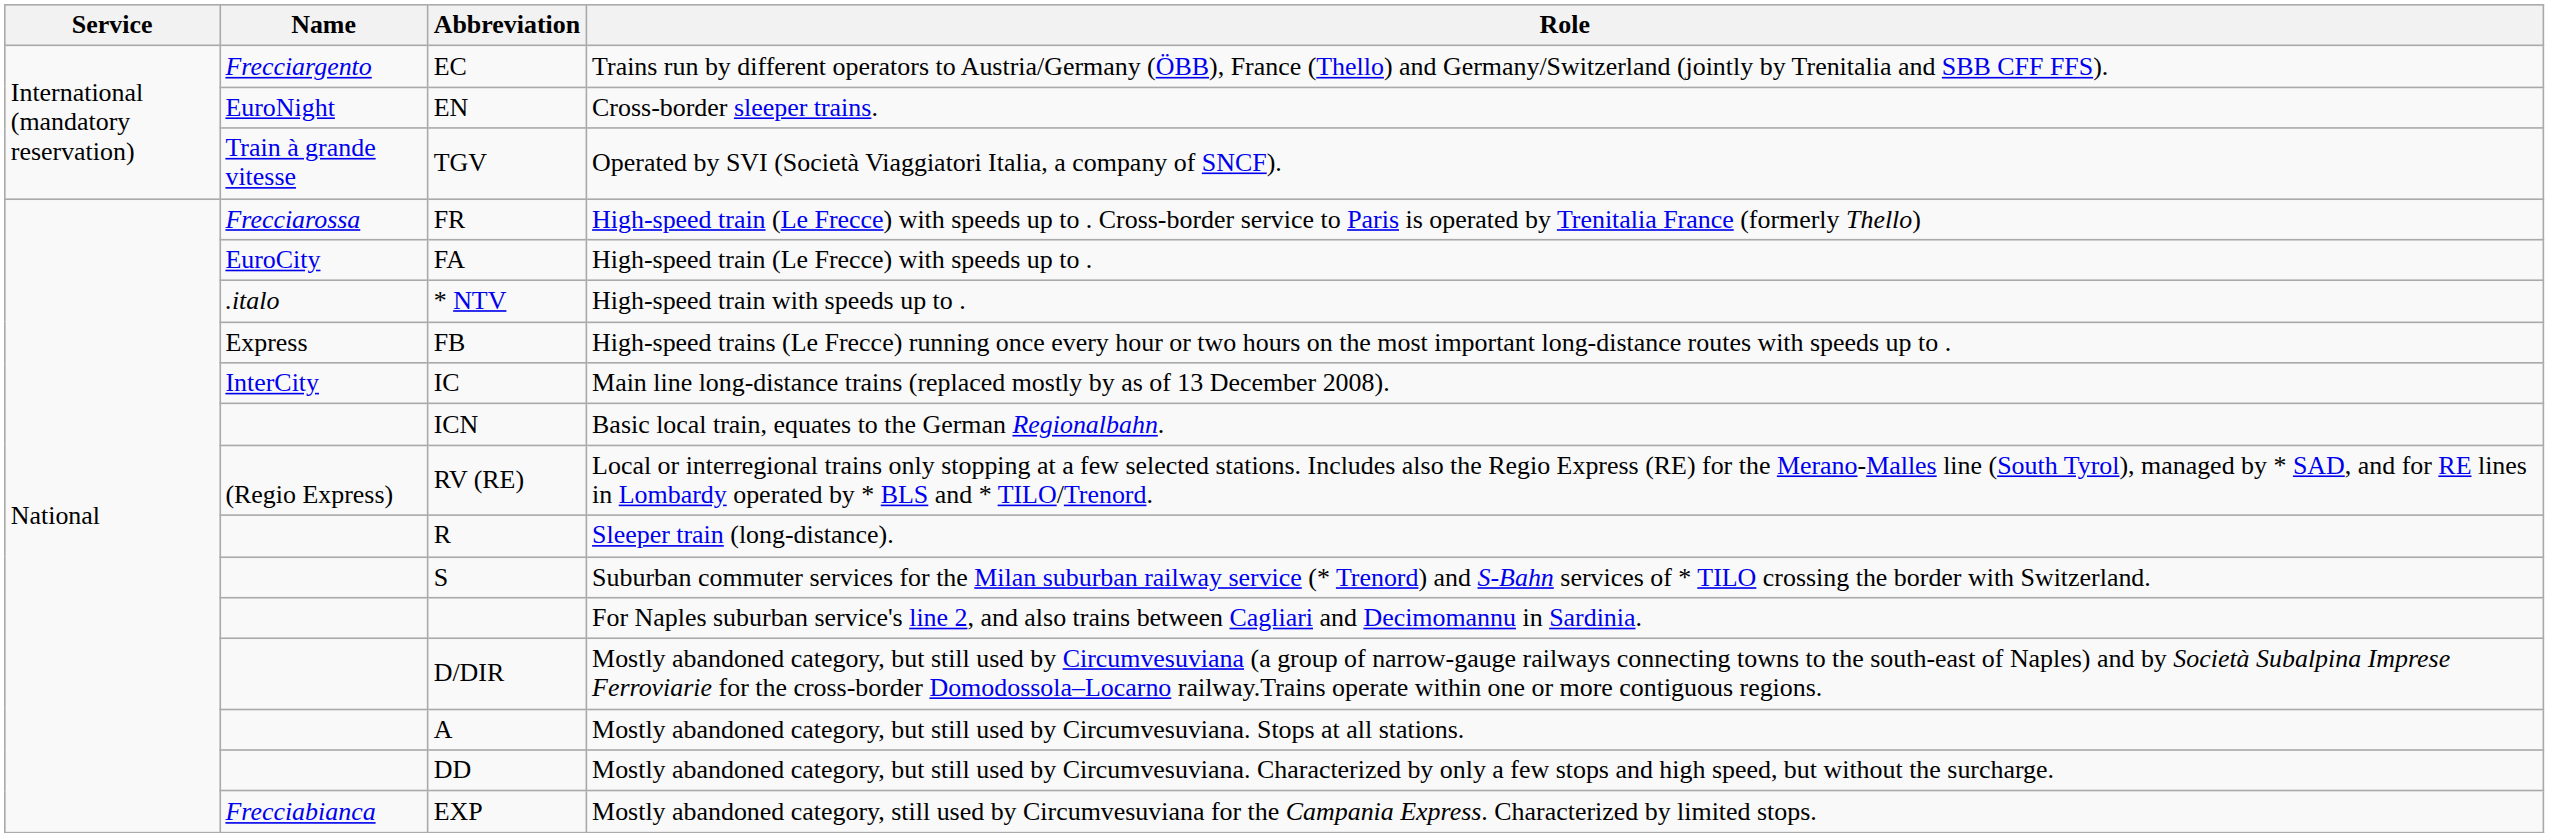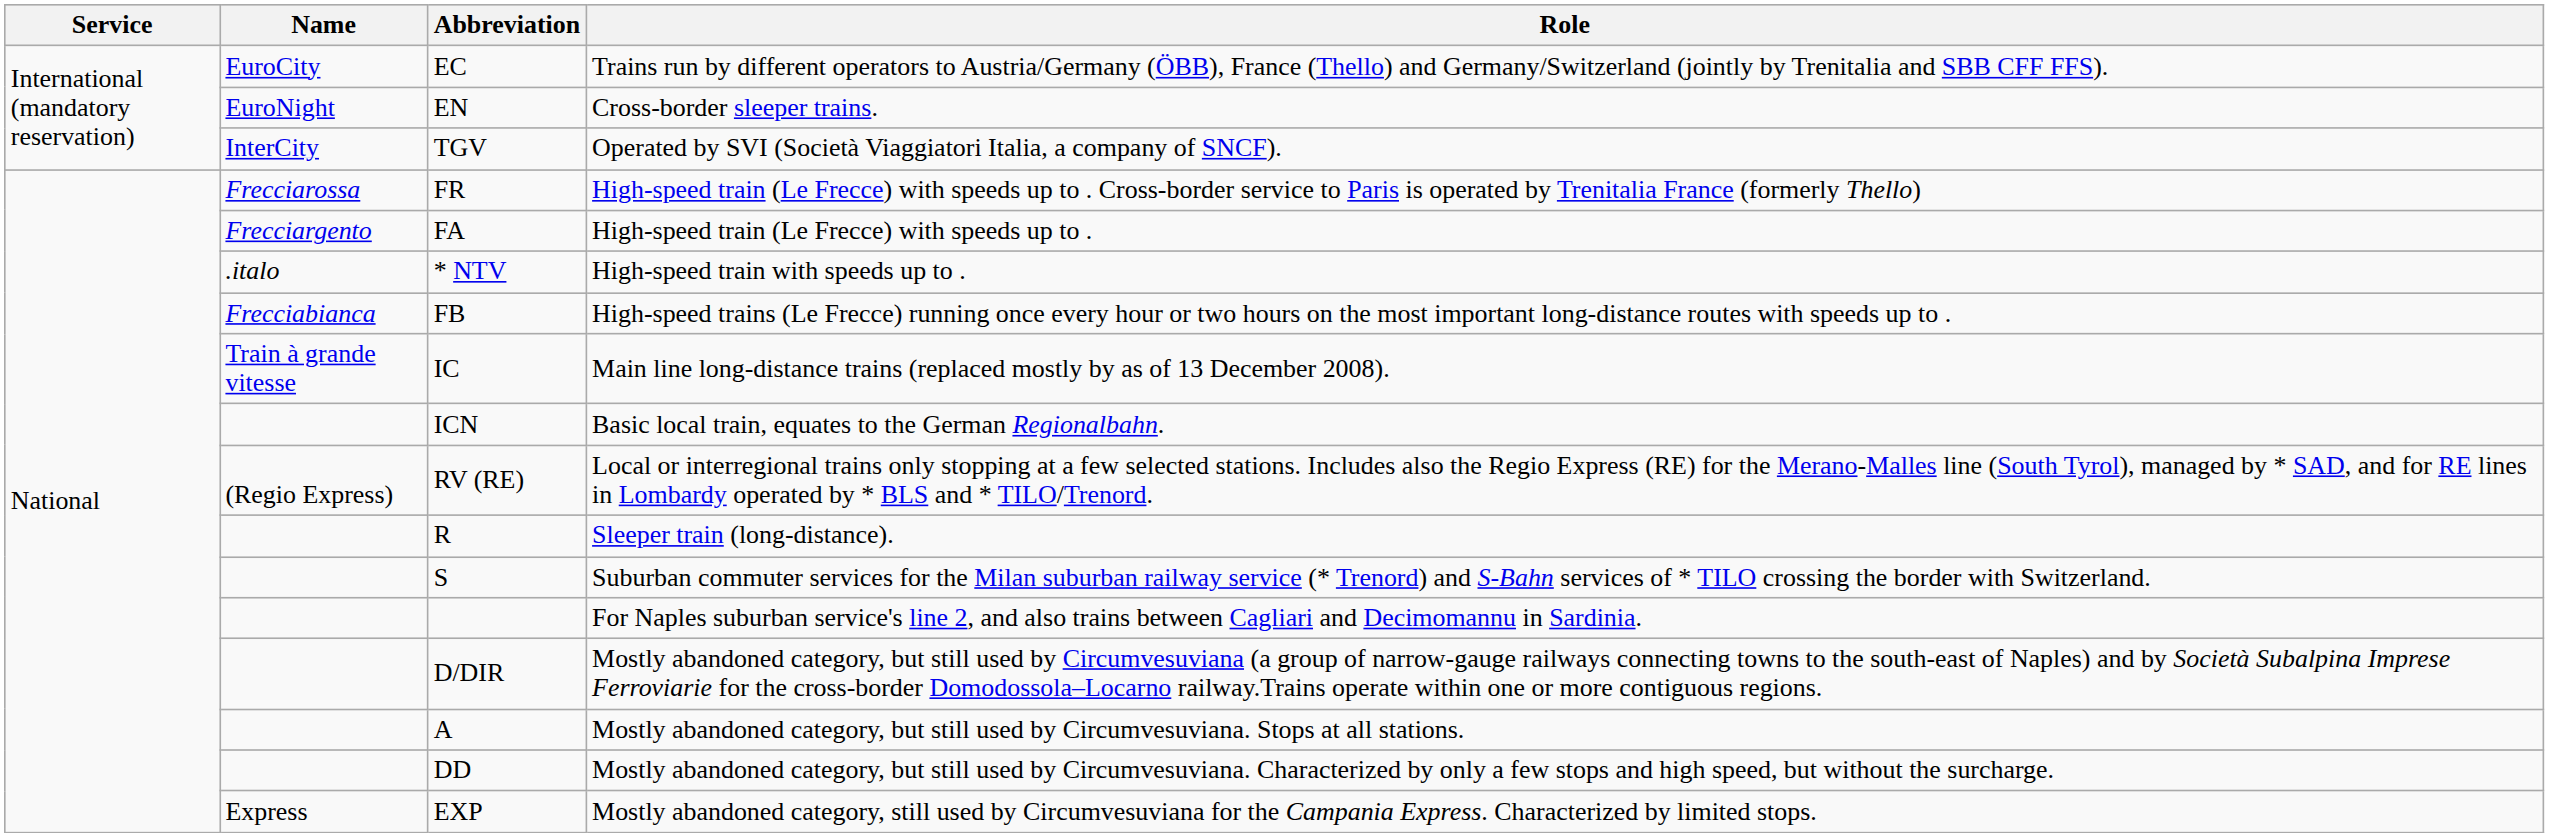EC | Name: Frecciargento -> EuroCity
TGV | Name: Train à grande vitesse -> InterCity
FA | Name: EuroCity -> Frecciargento
FB | Name: Express -> Frecciabianca
IC | Name: InterCity -> Train à grande vitesse
EXP | Name: Frecciabianca -> Express
